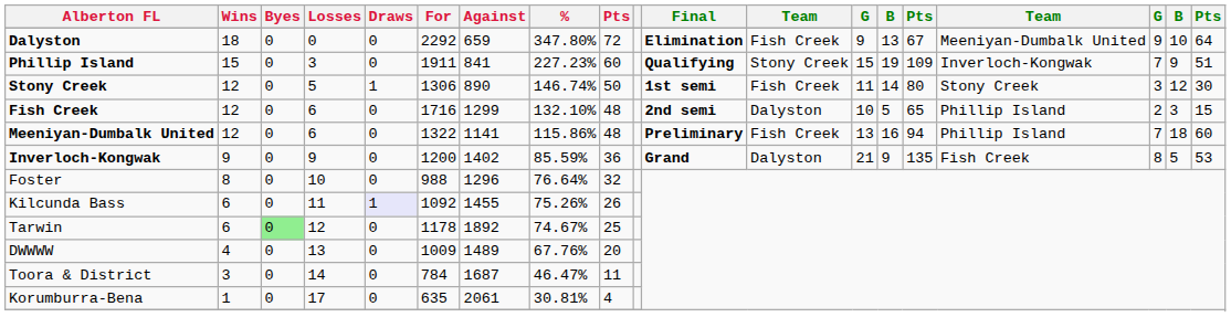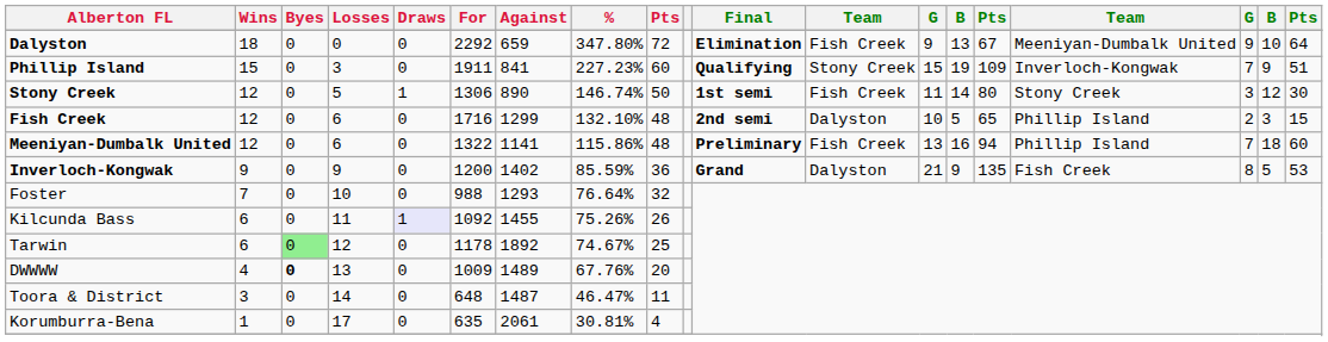Foster | Wins: 8 -> 7
Foster | Against: 1296 -> 1293
DWWWW | Byes: normal -> bold
Toora & District | For: 784 -> 648
Toora & District | Against: 1687 -> 1487
